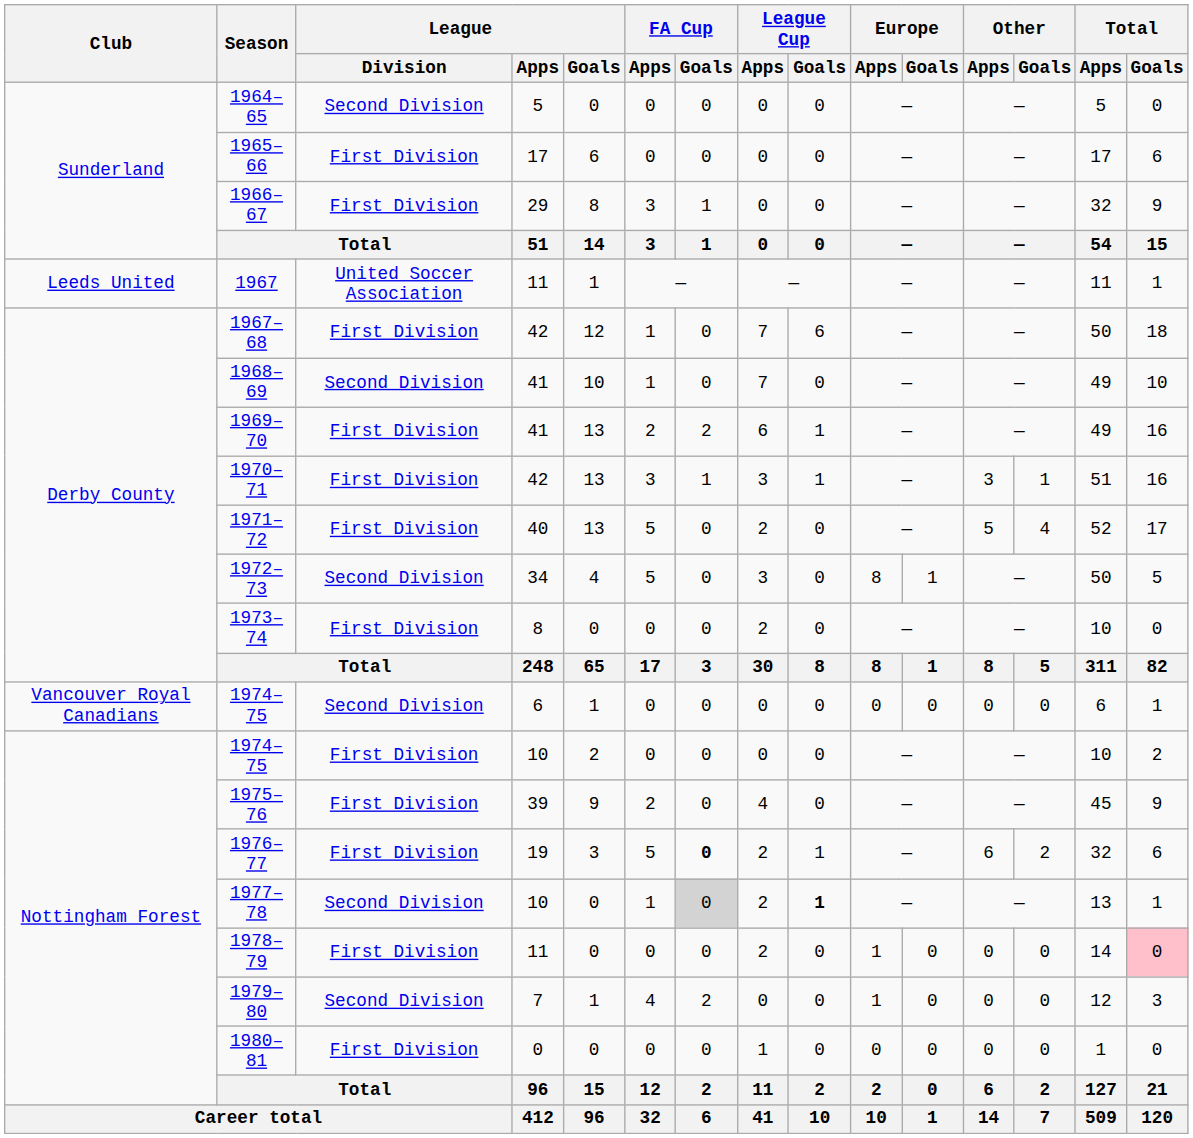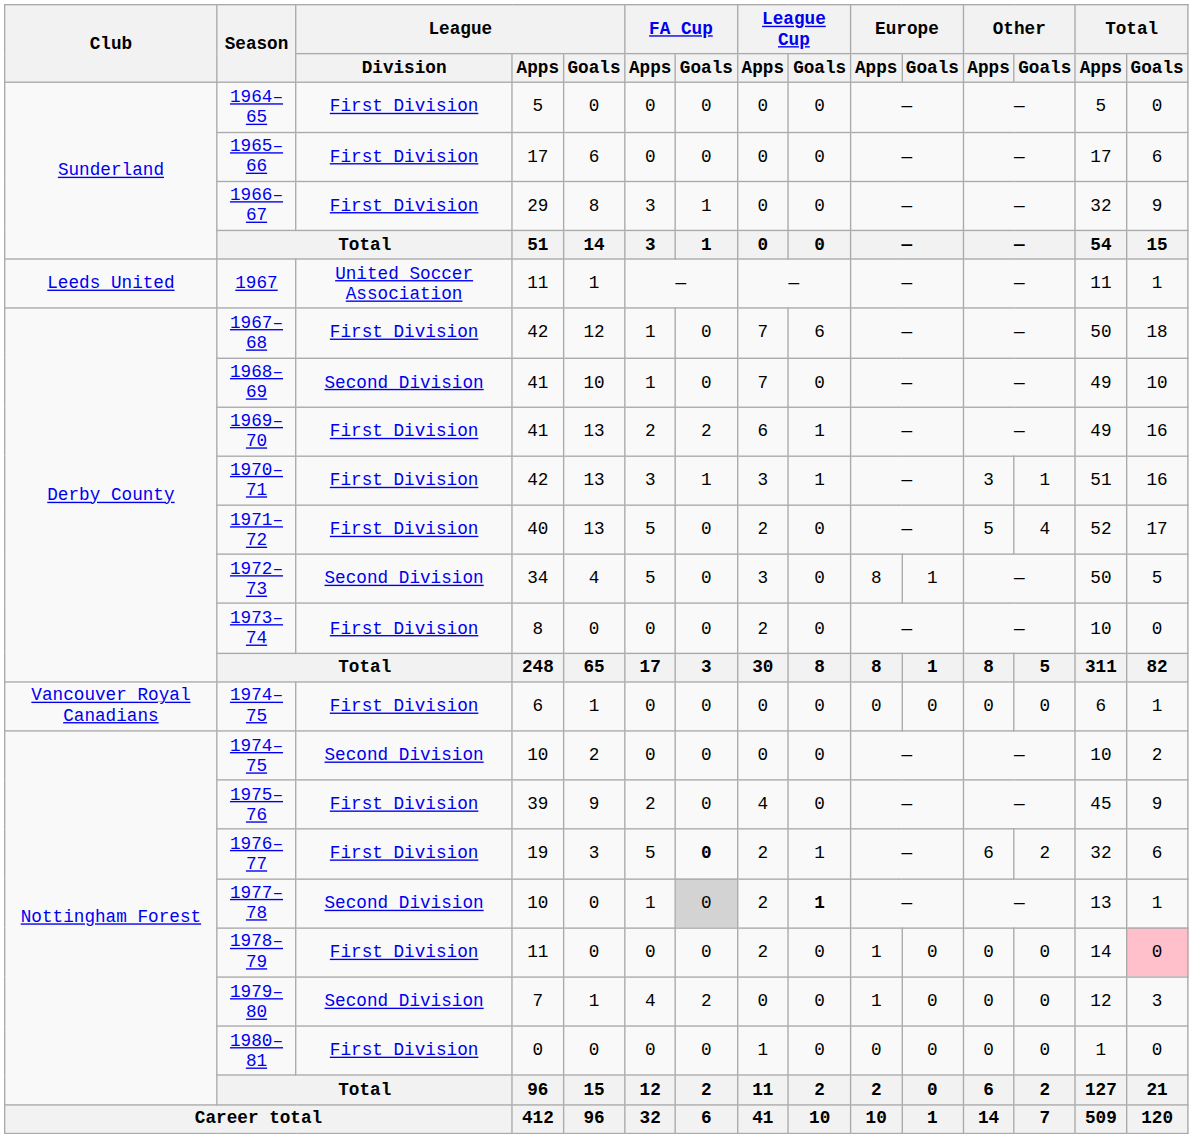1964–65 | League / Division: Second Division -> First Division
1974–75 / 6 | League / Division: Second Division -> First Division
1974–75 / 10 | League / Division: First Division -> Second Division
